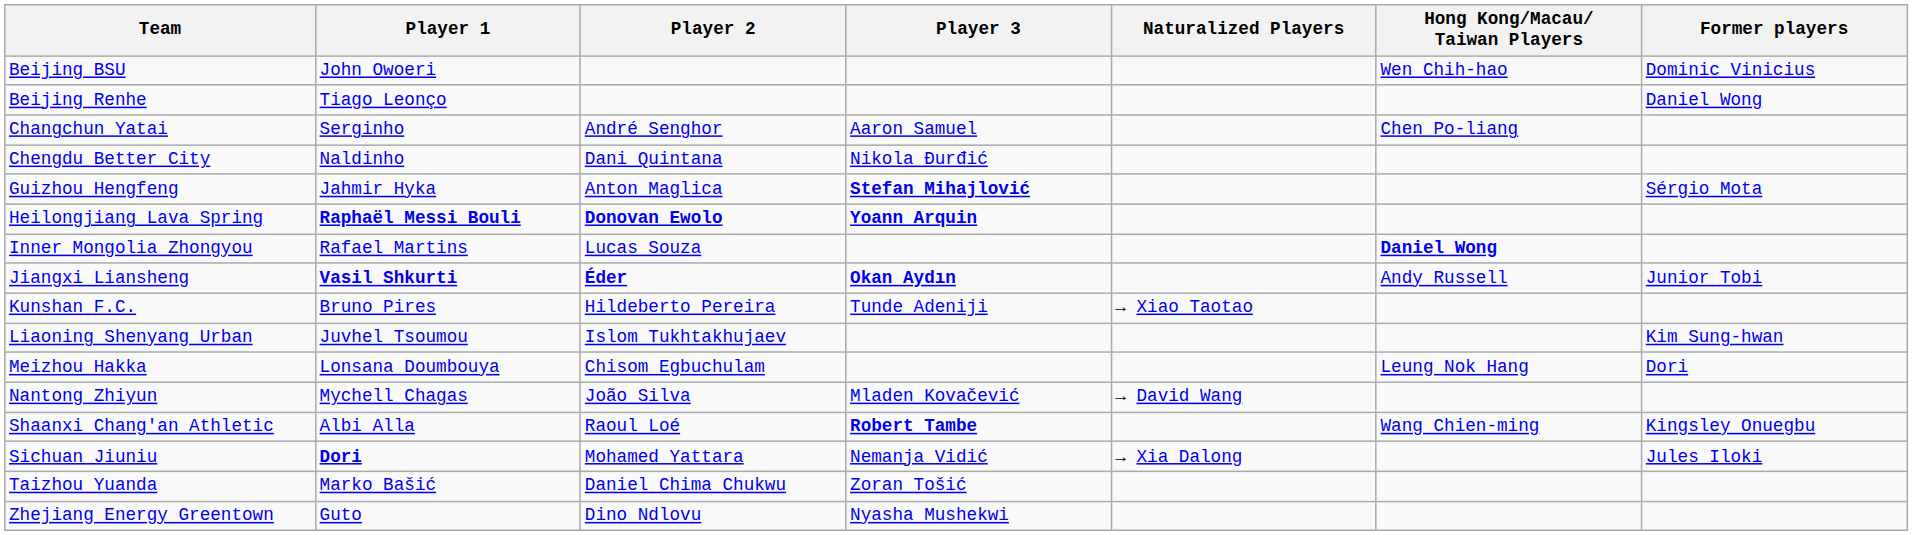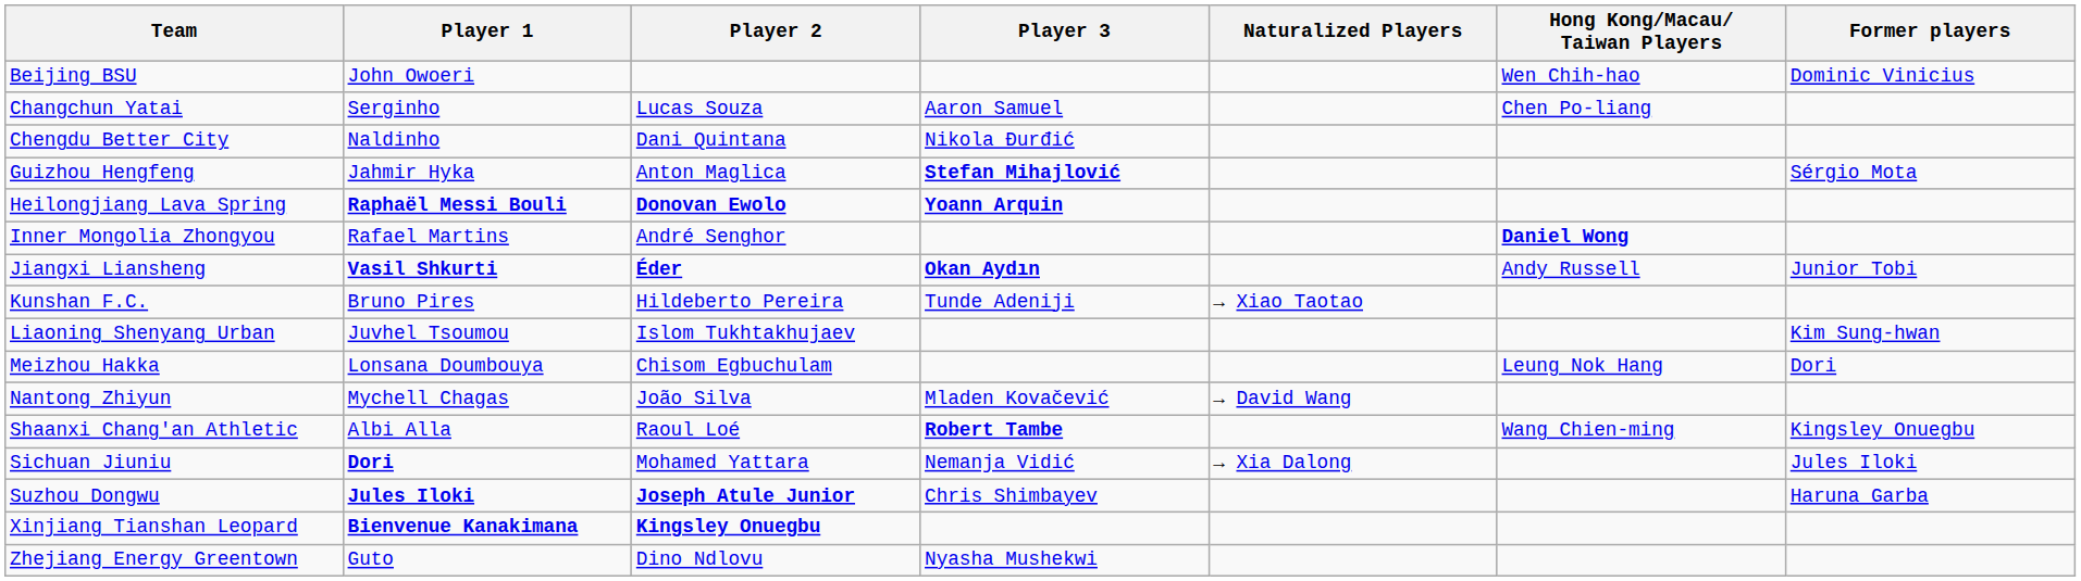- row: Beijing Renhe | Tiago Leonço | Daniel Wong
Changchun Yatai | Player 2: André Senghor -> Lucas Souza
Inner Mongolia Zhongyou | Player 2: Lucas Souza -> André Senghor
+ row: Suzhou Dongwu | Jules Iloki | Joseph Atule Junior | Chris Shimbayev | Haruna Garba
- row: Taizhou Yuanda | Marko Bašić | Daniel Chima Chukwu | Zoran Tošić
+ row: Xinjiang Tianshan Leopard | Bienvenue Kanakimana | Kingsley Onuegbu
